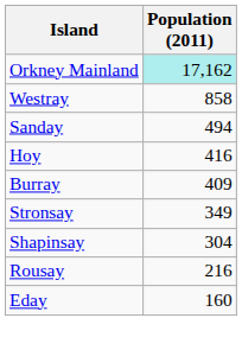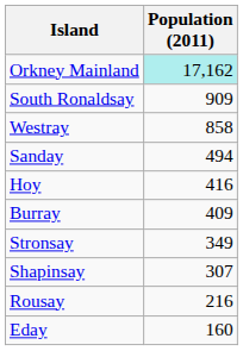+ row: South Ronaldsay | 909
Shapinsay | Population (2011): 304 -> 307
